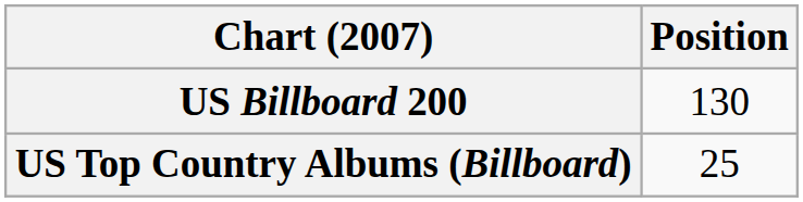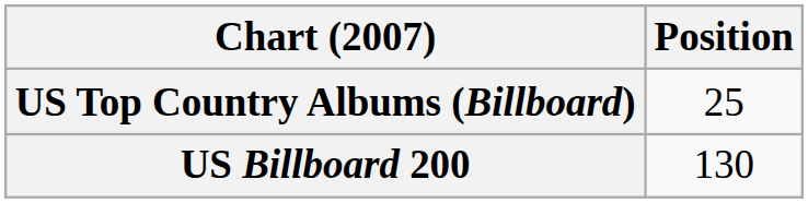rows swapped: US Billboard 200 <-> US Top Country Albums (Billboard)
